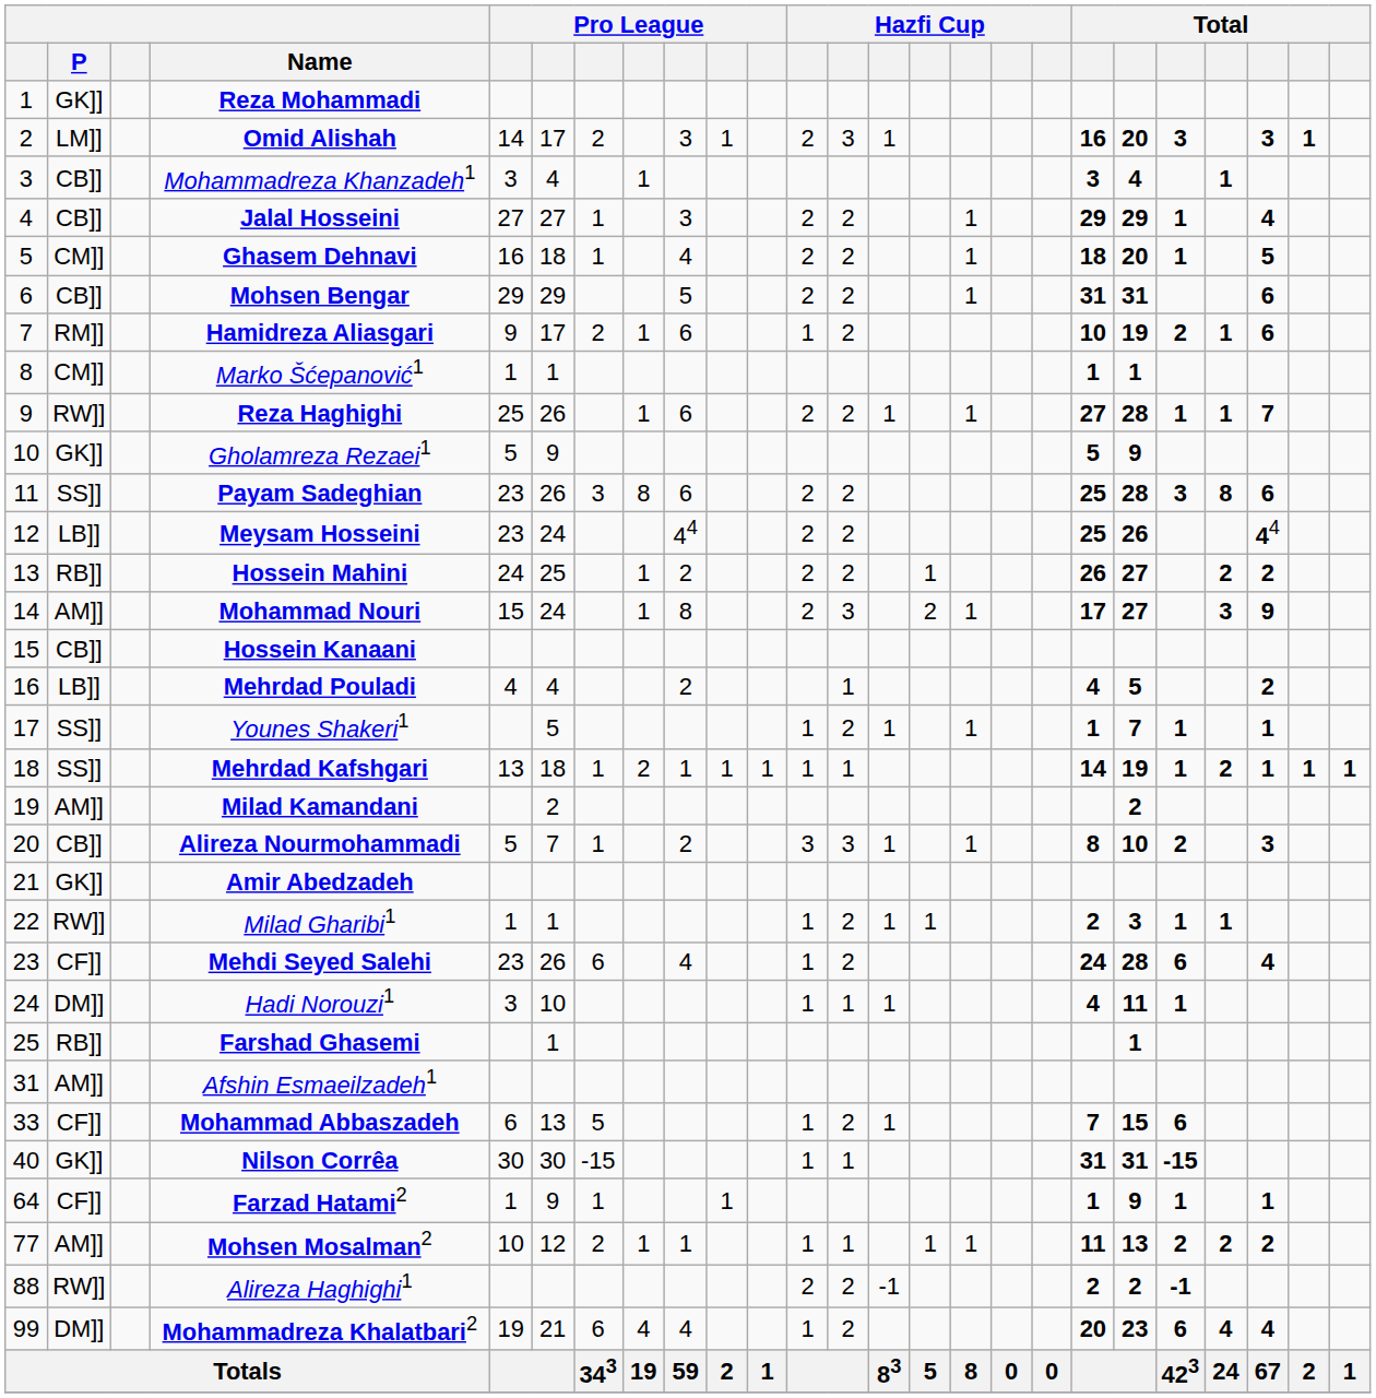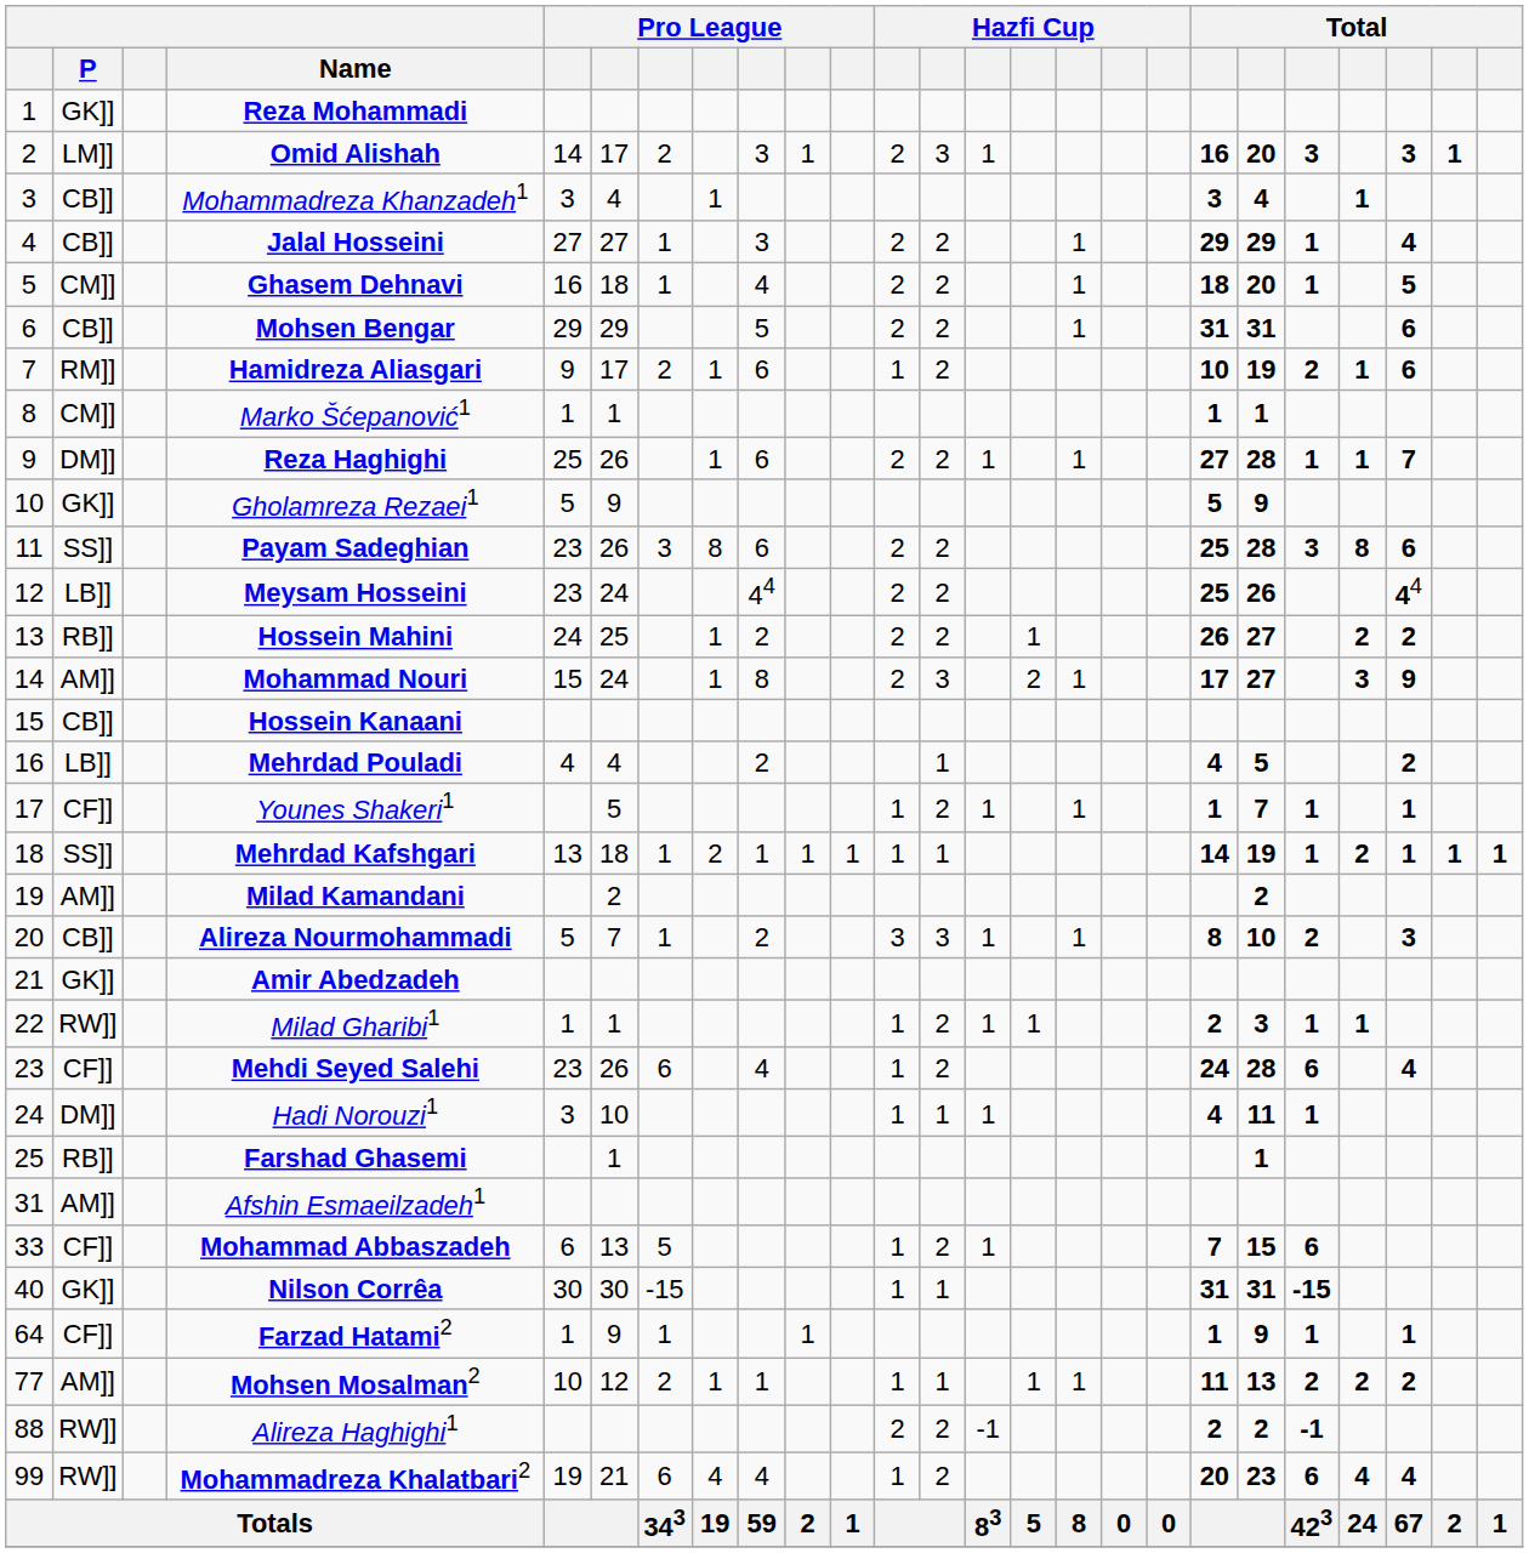Reza Haghighi | P: RW]] -> DM]]
Younes Shakeri1 | P: SS]] -> CF]]
Mohammadreza Khalatbari2 | P: DM]] -> RW]]
